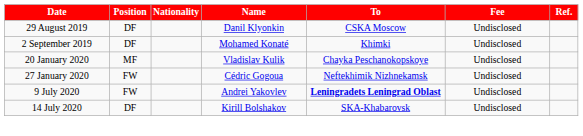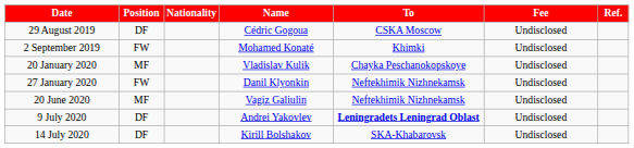29 August 2019 | Name: Danil Klyonkin -> Cédric Gogoua
2 September 2019 | Position: DF -> FW
27 January 2020 | Name: Cédric Gogoua -> Danil Klyonkin
+ row: 20 June 2020 | MF | Vagiz Galiulin | Neftekhimik Nizhnekamsk | Undisclosed
9 July 2020 | Position: FW -> DF
